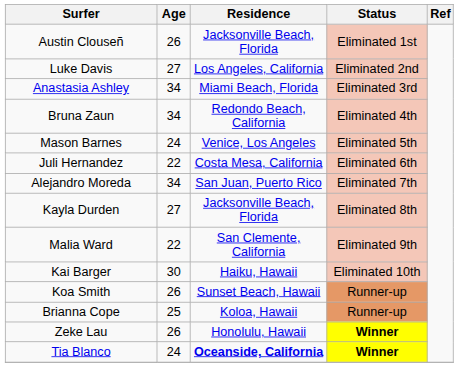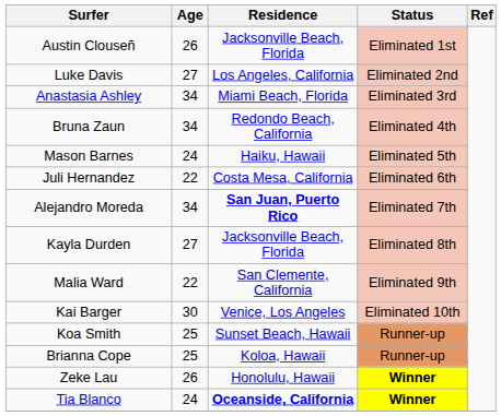Mason Barnes | Residence: Venice, Los Angeles -> Haiku, Hawaii
Alejandro Moreda | Residence: normal -> bold
Kai Barger | Residence: Haiku, Hawaii -> Venice, Los Angeles
Koa Smith | Age: 26 -> 25
